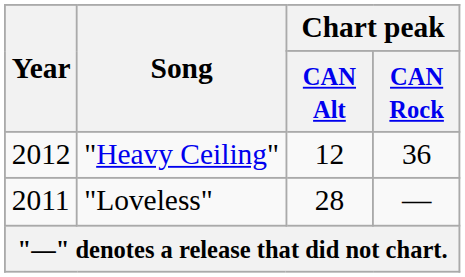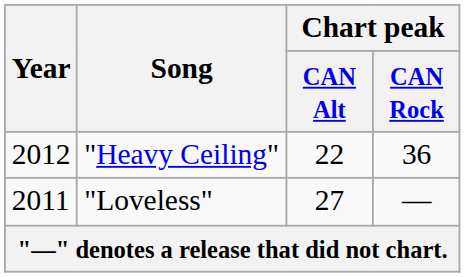"Heavy Ceiling" | Chart peak / CAN Alt: 12 -> 22
"Loveless" | Chart peak / CAN Alt: 28 -> 27
